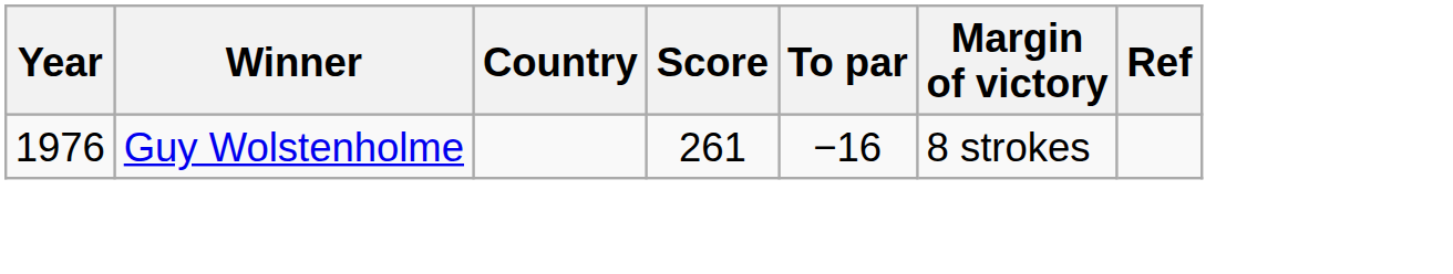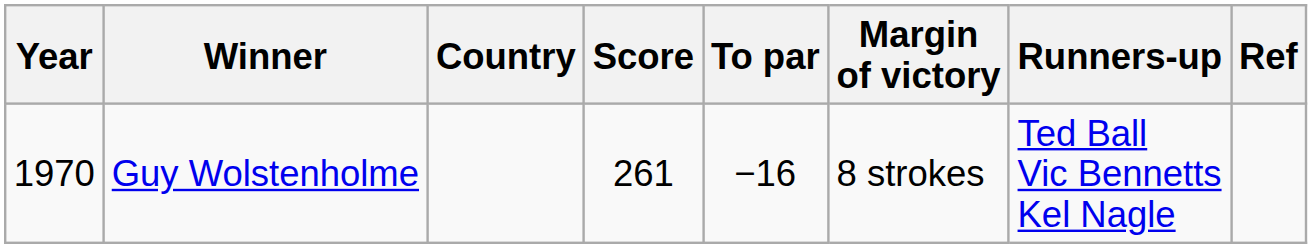+ column: Runners-up | Ted Ball Vic Bennetts Kel Nagle
Guy Wolstenholme | Year: 1976 -> 1970
